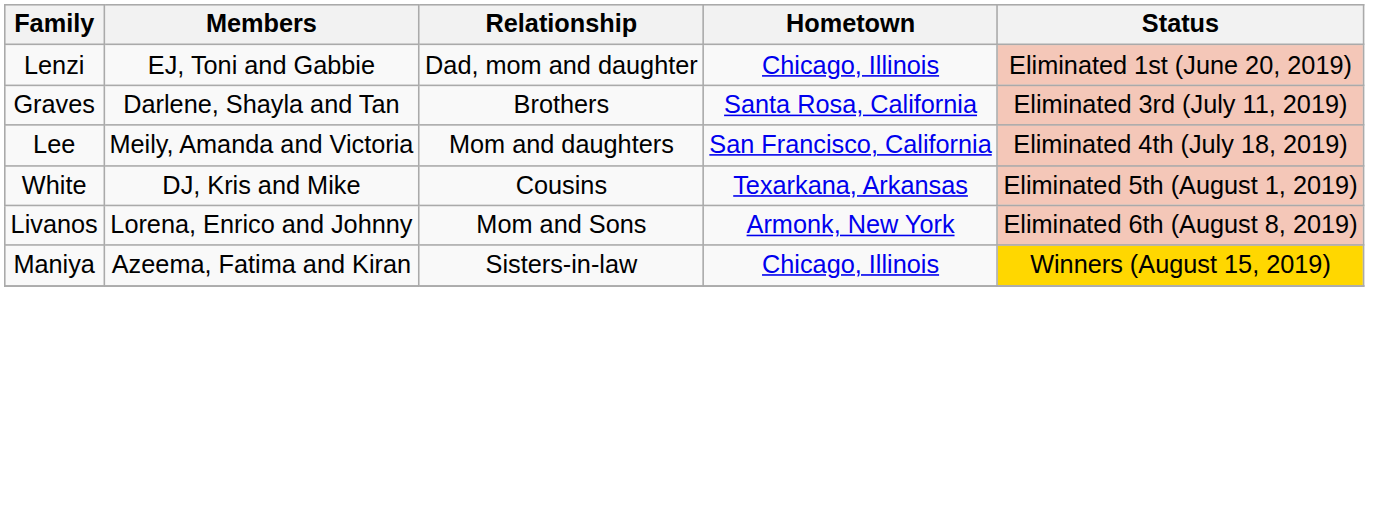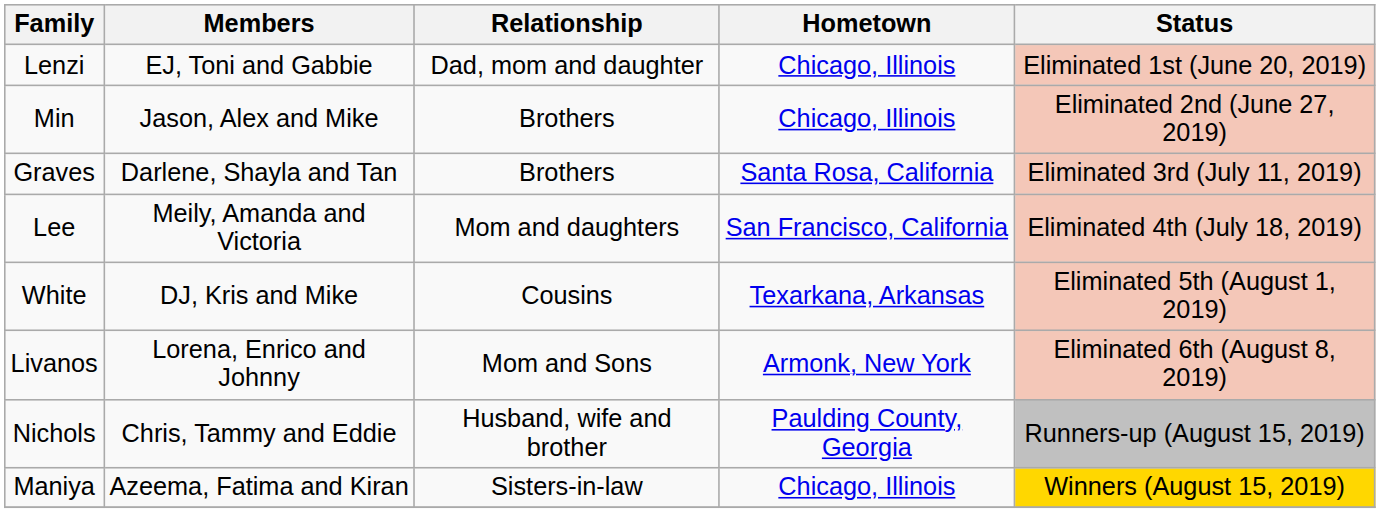+ row: Min | Jason, Alex and Mike | Brothers | Chicago, Illinois | Eliminated 2nd (June 27, 2019)
+ row: Nichols | Chris, Tammy and Eddie | Husband, wife and brother | Paulding County, Georgia | Runners-up (August 15, 2019)
